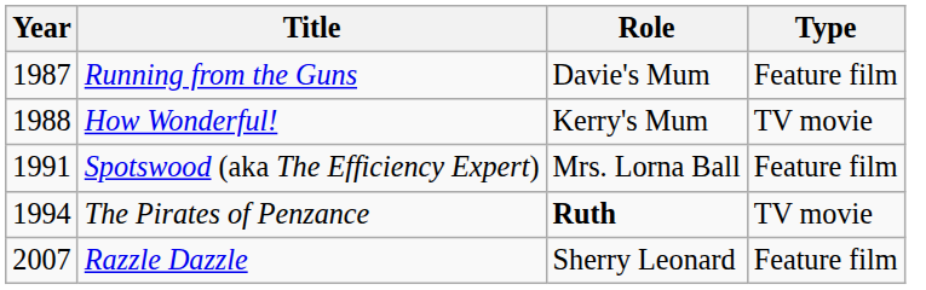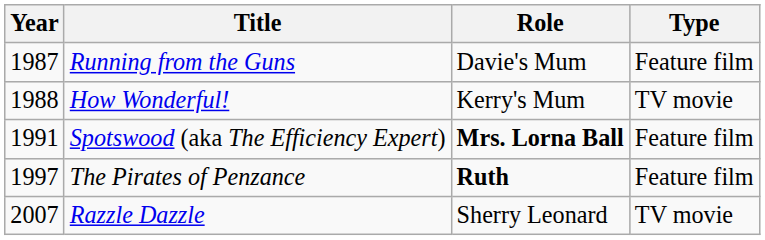Spotswood (aka The Efficiency Expert) | Role: normal -> bold
The Pirates of Penzance | Year: 1994 -> 1997
The Pirates of Penzance | Type: TV movie -> Feature film
Razzle Dazzle | Type: Feature film -> TV movie
